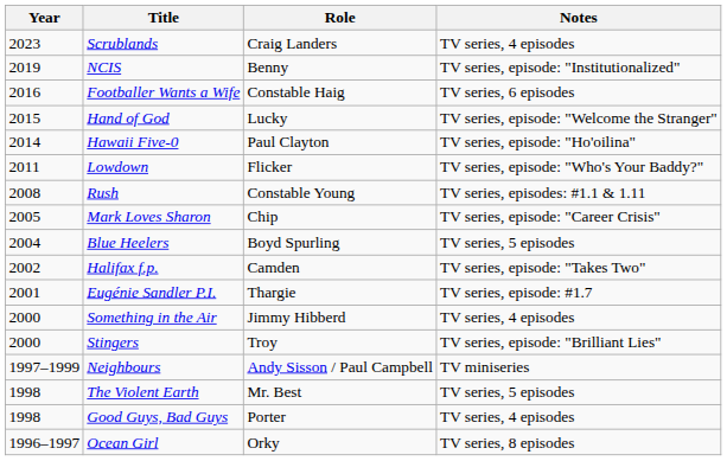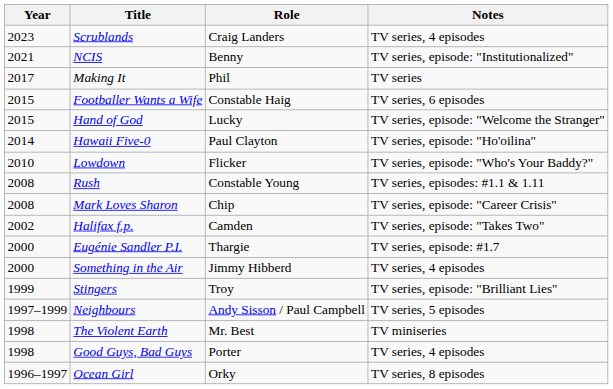NCIS | Year: 2019 -> 2021
+ row: 2017 | Making It | Phil | TV series
Footballer Wants a Wife | Year: 2016 -> 2015
Lowdown | Year: 2011 -> 2010
Mark Loves Sharon | Year: 2005 -> 2008
- row: 2004 | Blue Heelers | Boyd Spurling | TV series, 5 episodes
Eugénie Sandler P.I. | Year: 2001 -> 2000
Stingers | Year: 2000 -> 1999
Neighbours | Notes: TV miniseries -> TV series, 5 episodes
The Violent Earth | Notes: TV series, 5 episodes -> TV miniseries
